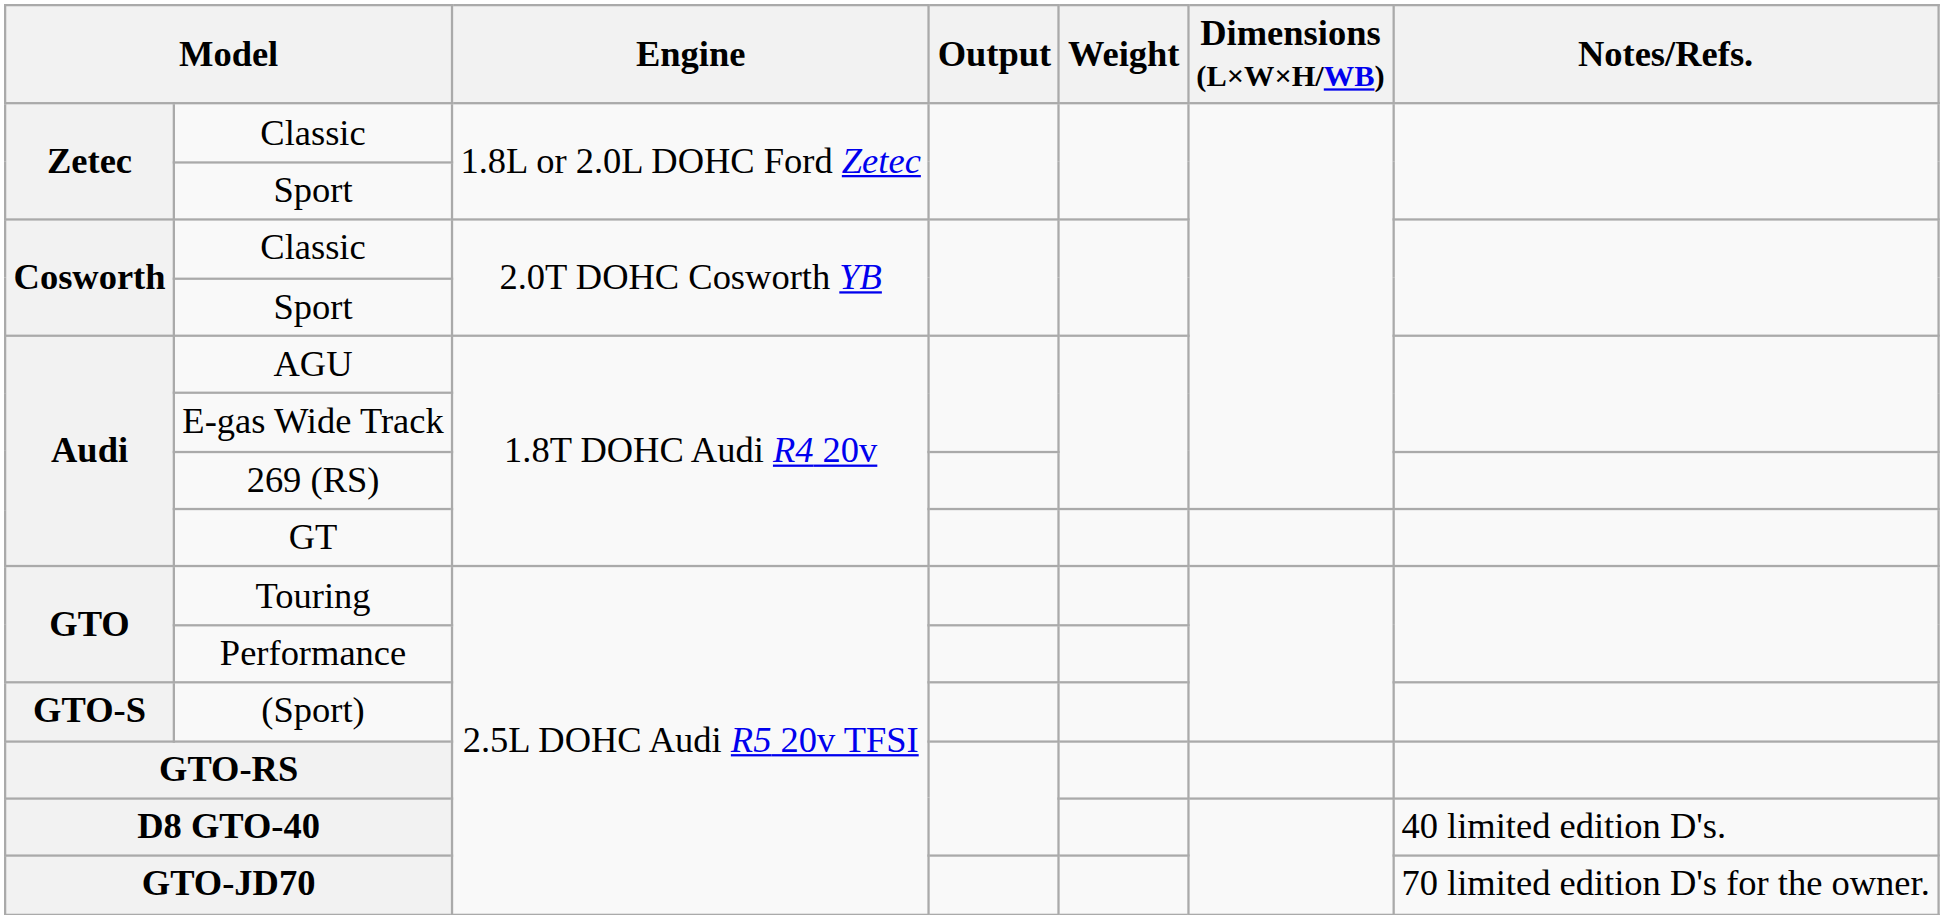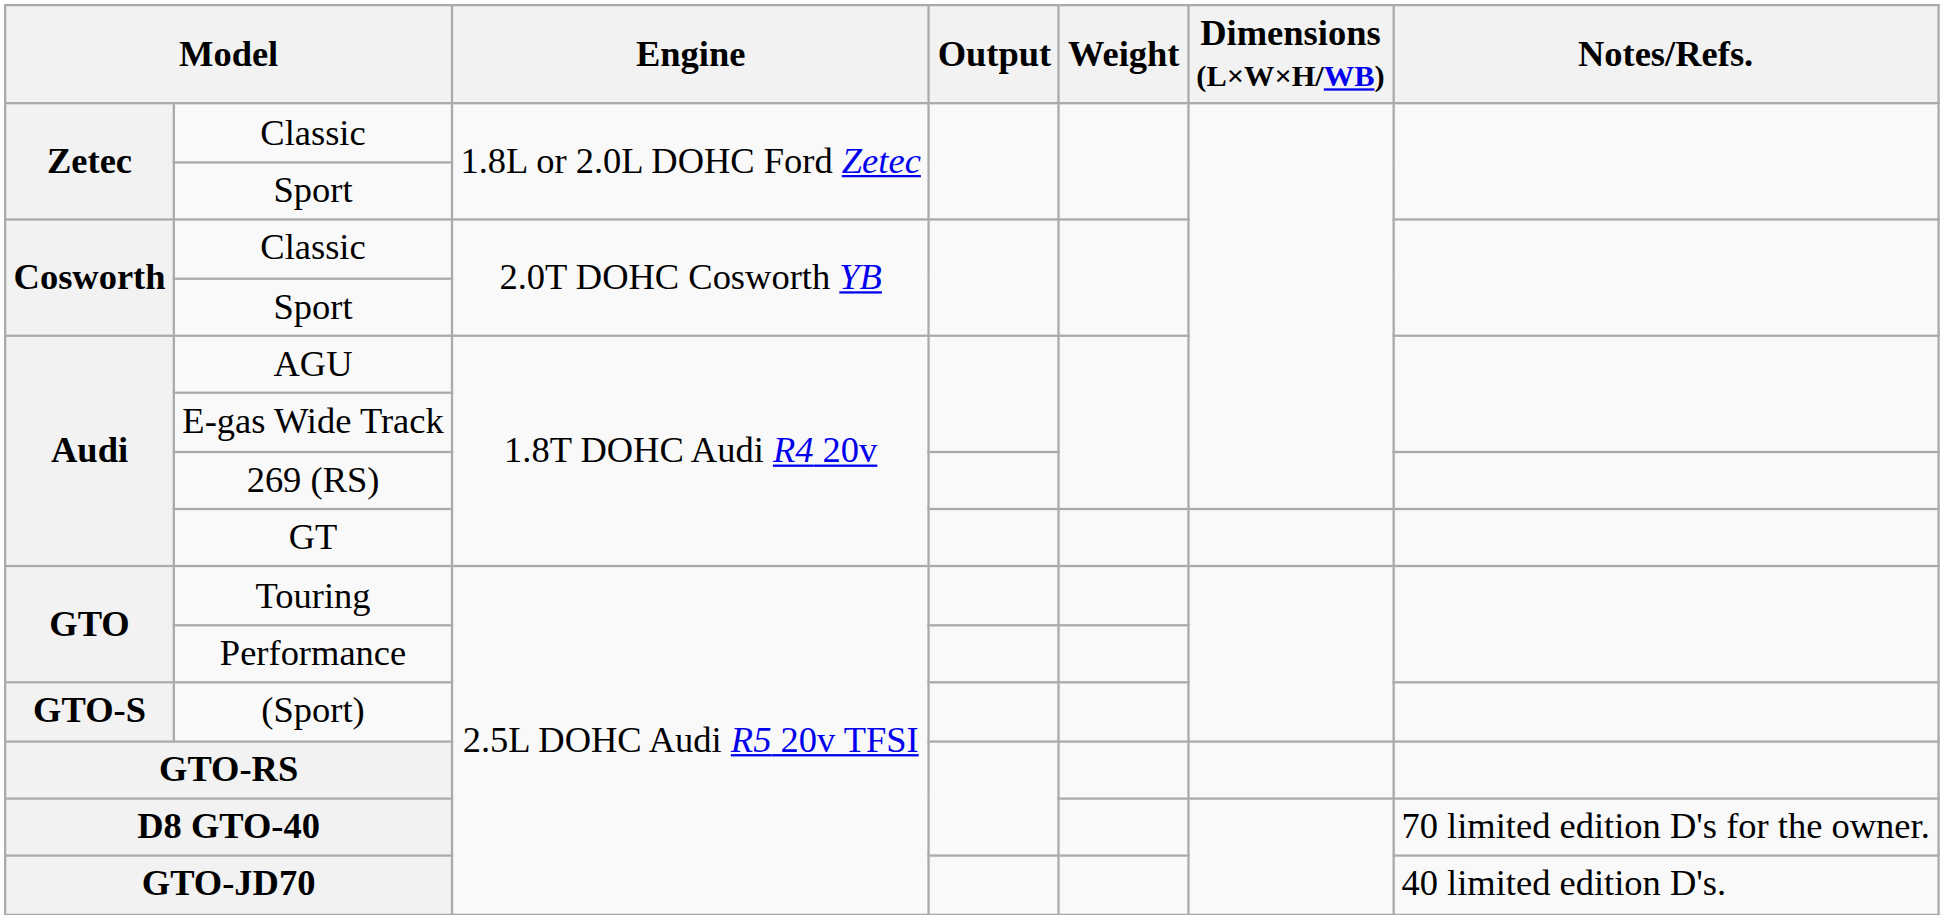D8 GTO-40 | Notes/Refs.: 40 limited edition D's. -> 70 limited edition D's for the owner.
GTO-JD70 | Notes/Refs.: 70 limited edition D's for the owner. -> 40 limited edition D's.
